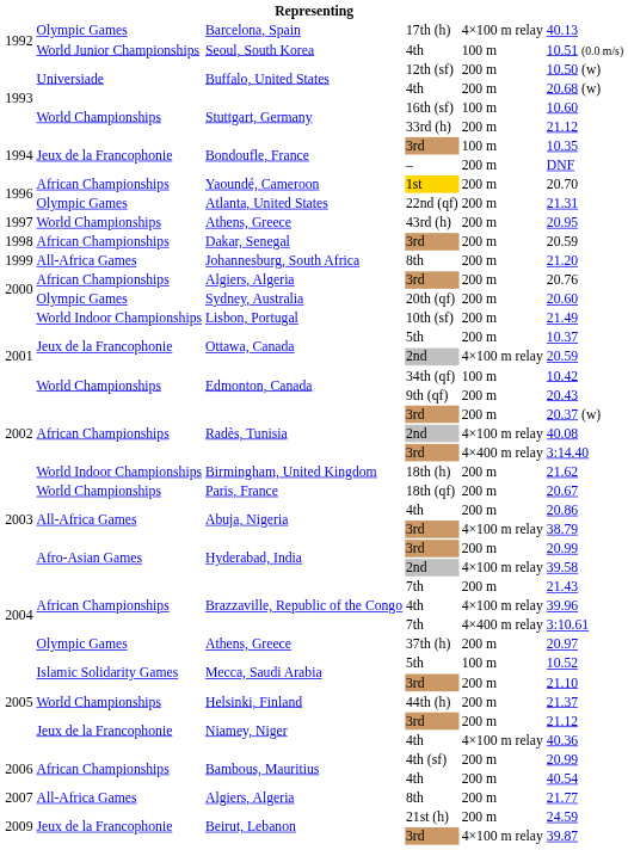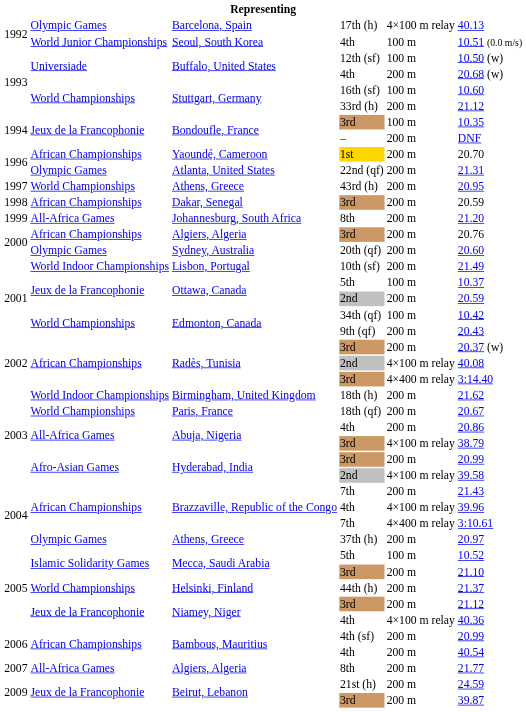Buffalo, United States / 12th (sf) | column 5: 200 m -> 100 m
Ottawa, Canada / 5th | column 5: 200 m -> 100 m
Ottawa, Canada / 2nd | column 5: 4×100 m relay -> 200 m
Beirut, Lebanon / 3rd | column 5: 4×100 m relay -> 200 m
